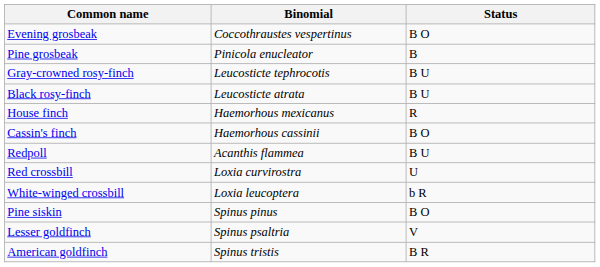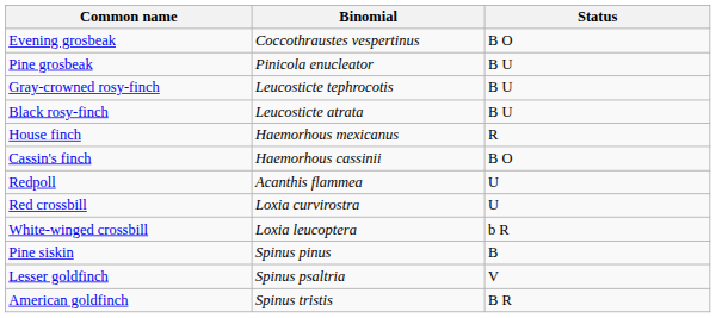Pine grosbeak | Status: B -> B U
Redpoll | Status: B U -> U
Pine siskin | Status: B O -> B
